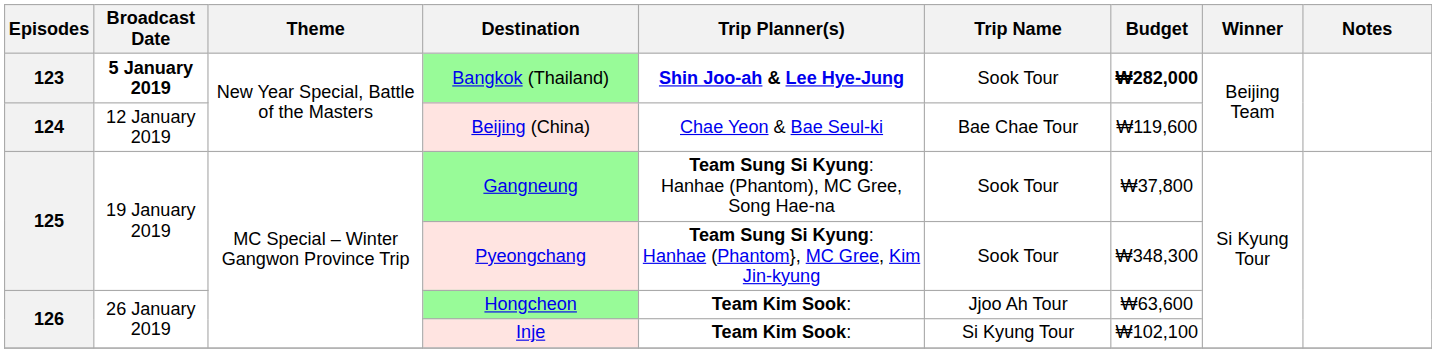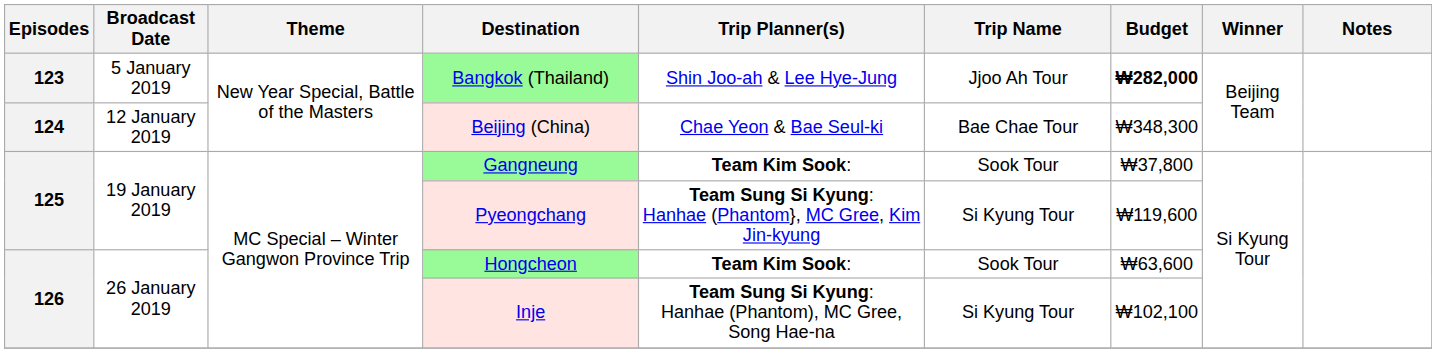Bangkok (Thailand) | Broadcast Date: bold -> normal
Bangkok (Thailand) | Trip Planner(s): bold -> normal
Bangkok (Thailand) | Trip Name: Sook Tour -> Jjoo Ah Tour
Beijing (China) | Budget: ₩119,600 -> ₩348,300
Gangneung | Trip Planner(s): Team Sung Si Kyung: Hanhae (Phantom), MC Gree, Song Hae-na -> Team Kim Sook:
Pyeongchang | Trip Name: Sook Tour -> Si Kyung Tour
Pyeongchang | Budget: ₩348,300 -> ₩119,600
Hongcheon | Trip Name: Jjoo Ah Tour -> Sook Tour
Inje | Trip Planner(s): Team Kim Sook: -> Team Sung Si Kyung: Hanhae (Phantom), MC Gree, Song Hae-na
